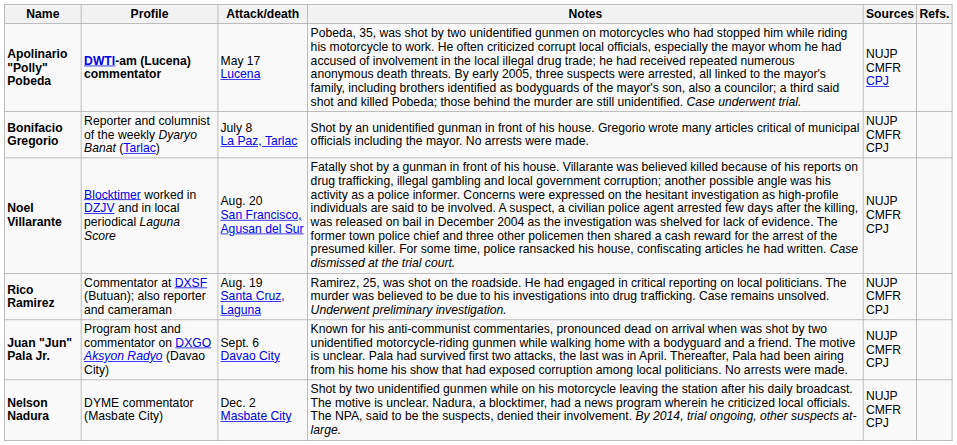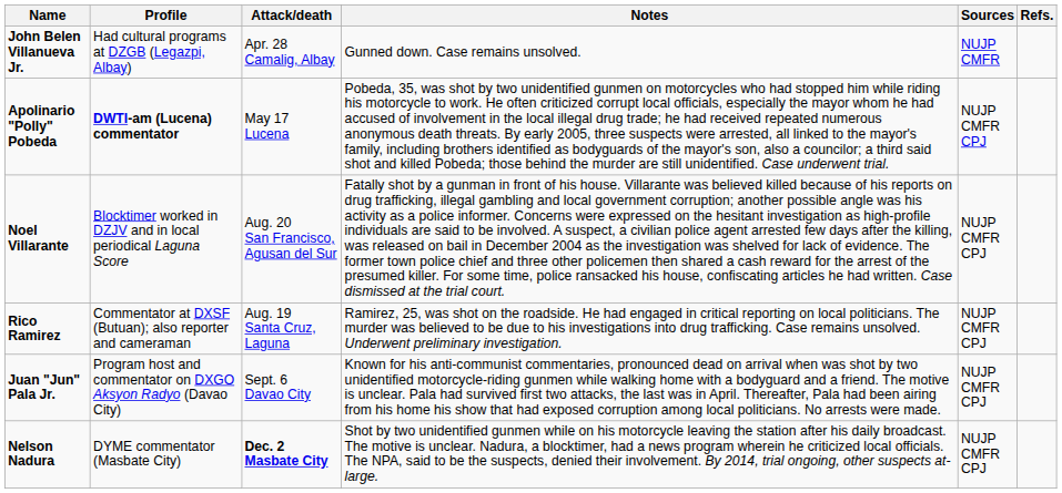+ row: John Belen Villanueva Jr. | Had cultural programs at DZGB (Legazpi, Albay) | Apr. 28 Camalig, Albay | Gunned down. Case remains unsolved. | NUJP CMFR
- row: Bonifacio Gregorio | Reporter and columnist of the weekly Dyaryo Banat (Tarlac) | July 8 La Paz, Tarlac | Shot by an unidentified gunman in front of his house. Gregorio wrote many articles critical of municipal officials including the mayor. No arrests were made. | NUJP CMFR CPJ
Nelson Nadura | Attack/death: normal -> bold
